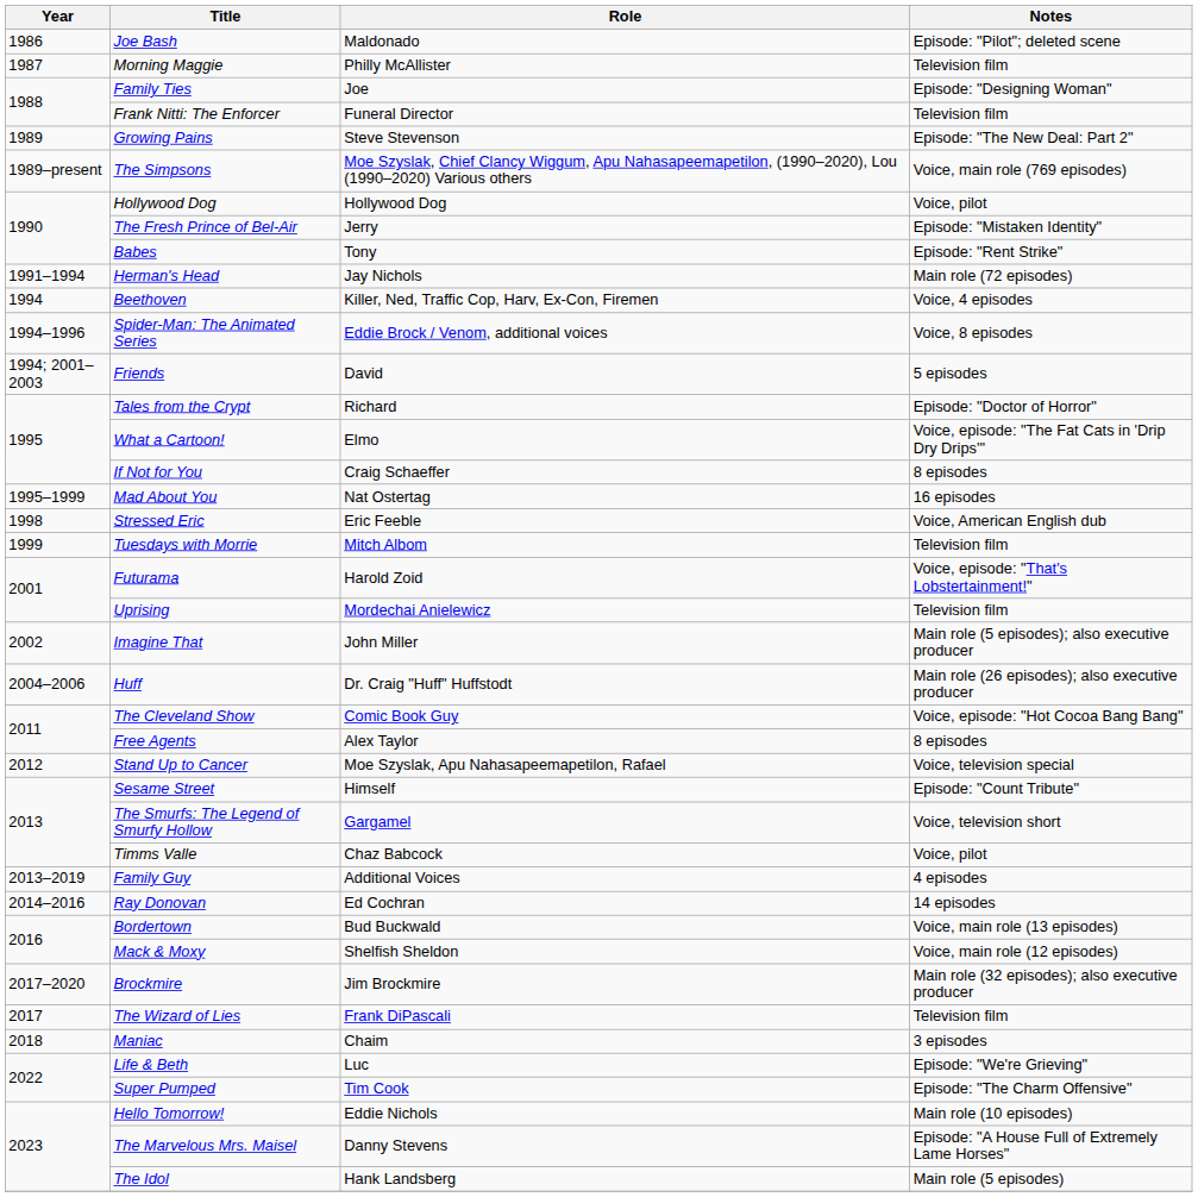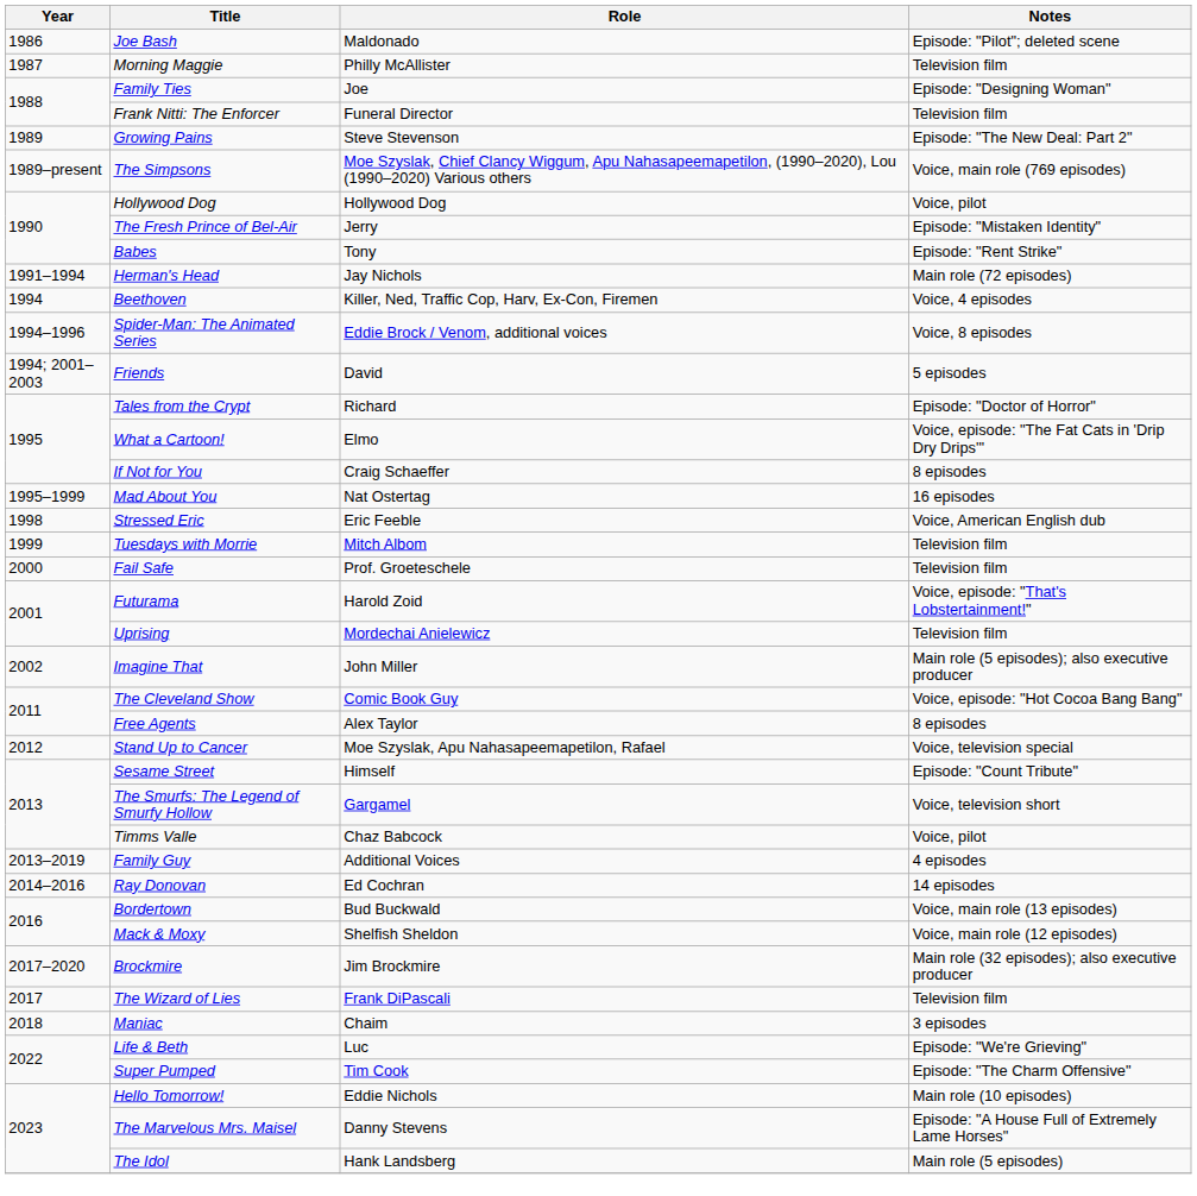+ row: 2000 | Fail Safe | Prof. Groeteschele | Television film
- row: 2004–2006 | Huff | Dr. Craig "Huff" Huffstodt | Main role (26 episodes); also executive producer
